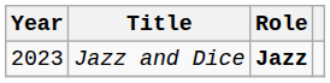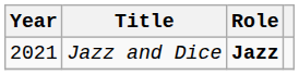Jazz and Dice | Year: 2023 -> 2021
